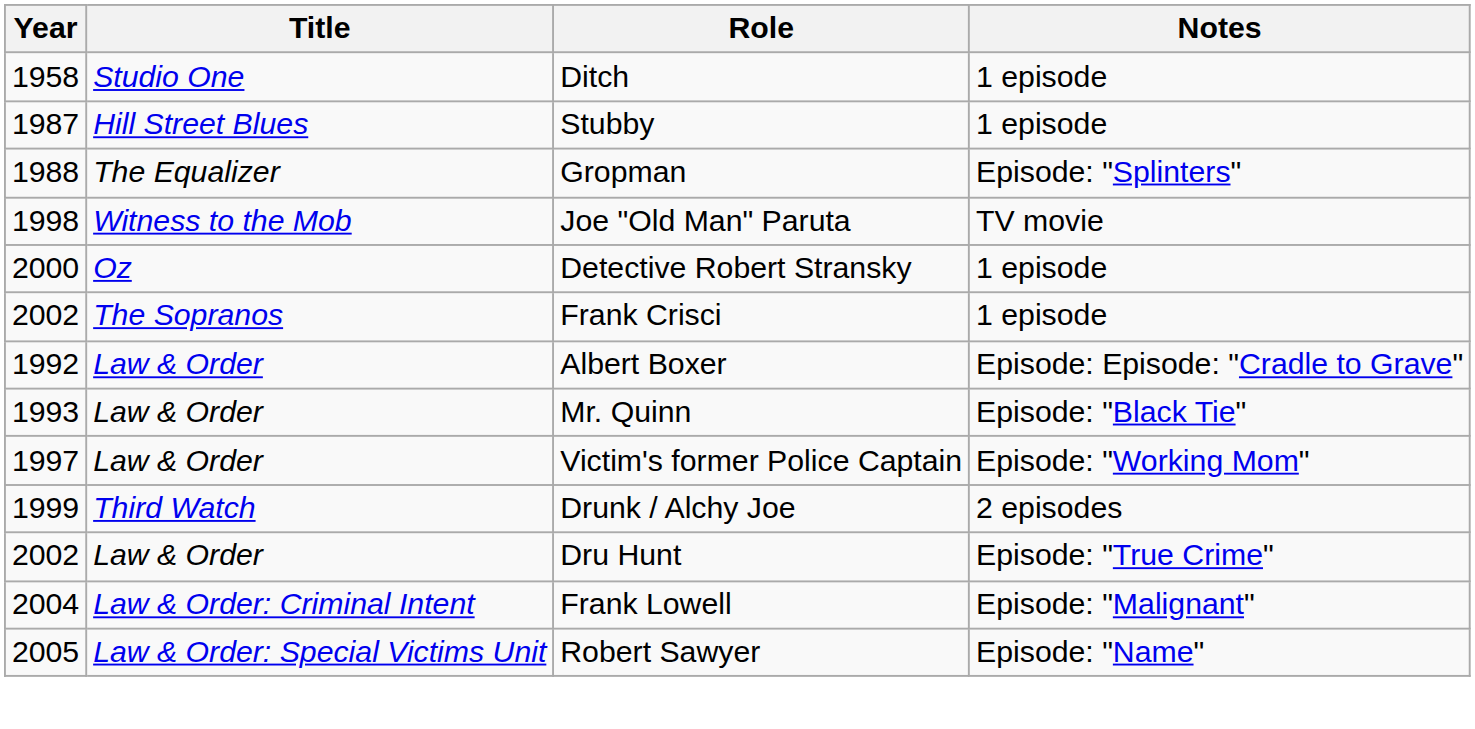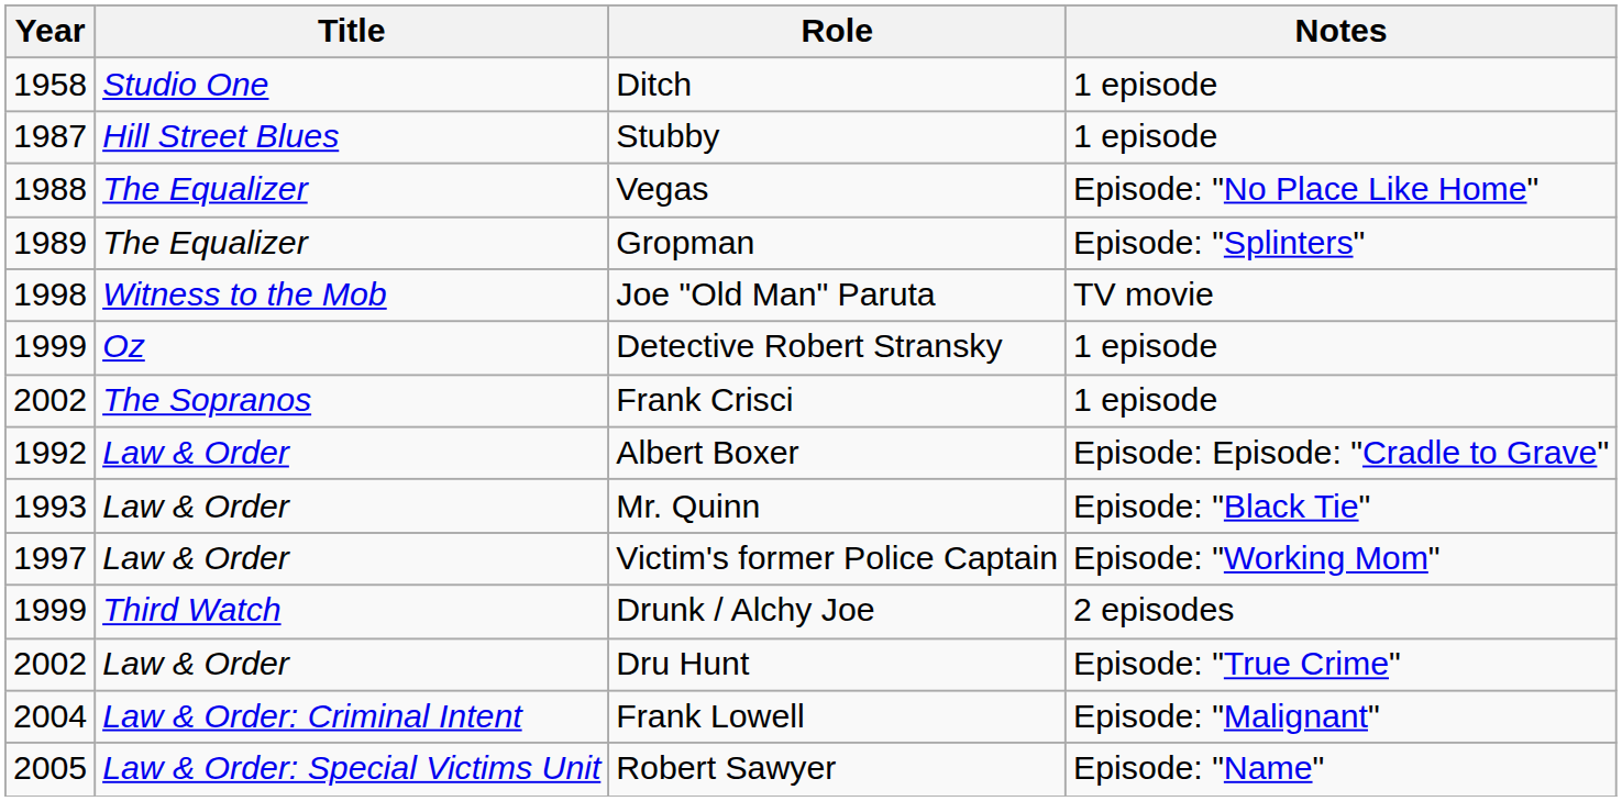+ row: 1988 | The Equalizer | Vegas | Episode: "No Place Like Home"
Gropman | Year: 1988 -> 1989
Detective Robert Stransky | Year: 2000 -> 1999
